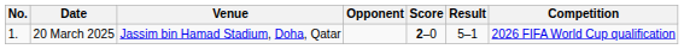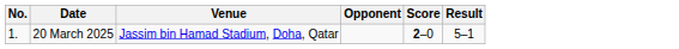- column: Competition | 2026 FIFA World Cup qualification
